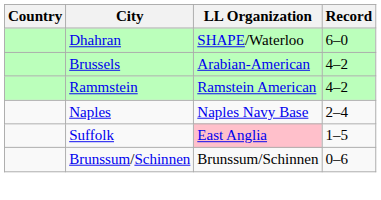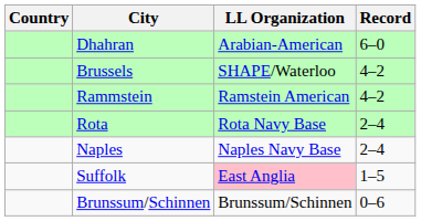Dhahran | LL Organization: SHAPE/Waterloo -> Arabian-American
Brussels | LL Organization: Arabian-American -> SHAPE/Waterloo
+ row: Rota | Rota Navy Base | 2–4
